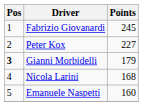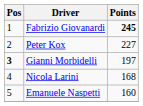Fabrizio Giovanardi | Points: normal -> bold
Gianni Morbidelli | Points: 179 -> 197
